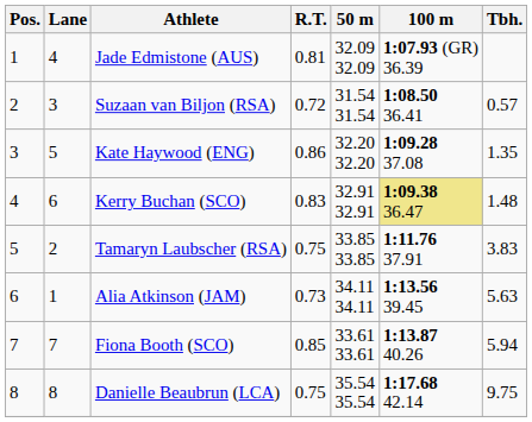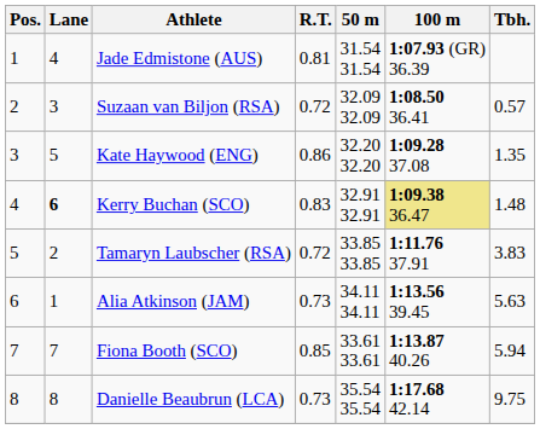Jade Edmistone (AUS) | 50 m: 32.09 32.09 -> 31.54 31.54
Suzaan van Biljon (RSA) | 50 m: 31.54 31.54 -> 32.09 32.09
Kerry Buchan (SCO) | Lane: normal -> bold
Tamaryn Laubscher (RSA) | R.T.: 0.75 -> 0.72
Danielle Beaubrun (LCA) | R.T.: 0.75 -> 0.73
